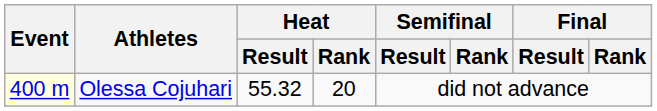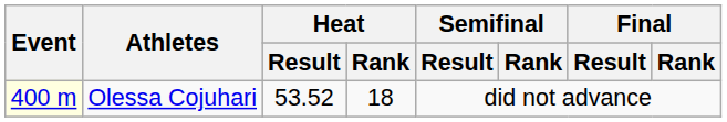Olessa Cojuhari | Heat / Result: 55.32 -> 53.52
Olessa Cojuhari | Heat / Rank: 20 -> 18
